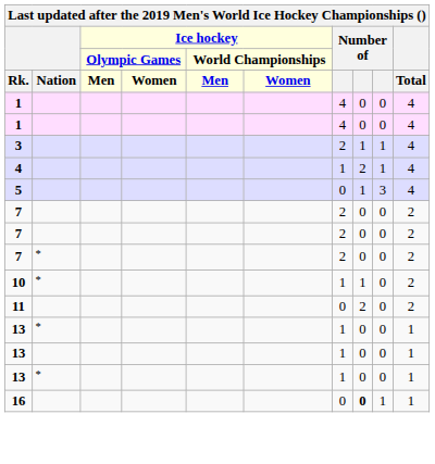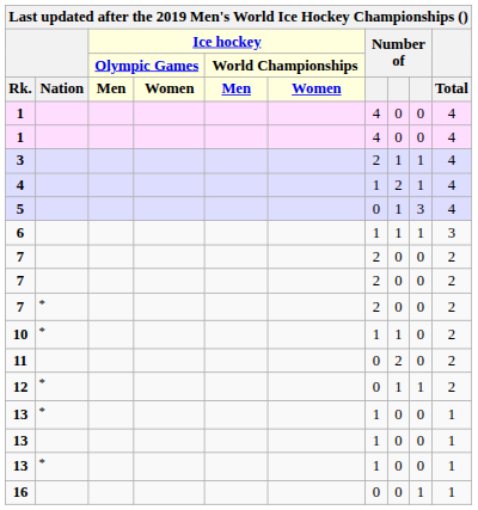+ row: 6 | 1 | 1 | 1 | 3
+ row: 12 | * | 0 | 1 | 1 | 2
16 | column 8: bold -> normal
